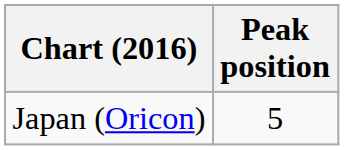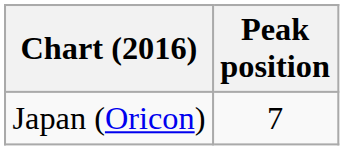Japan (Oricon) | Peak position: 5 -> 7
